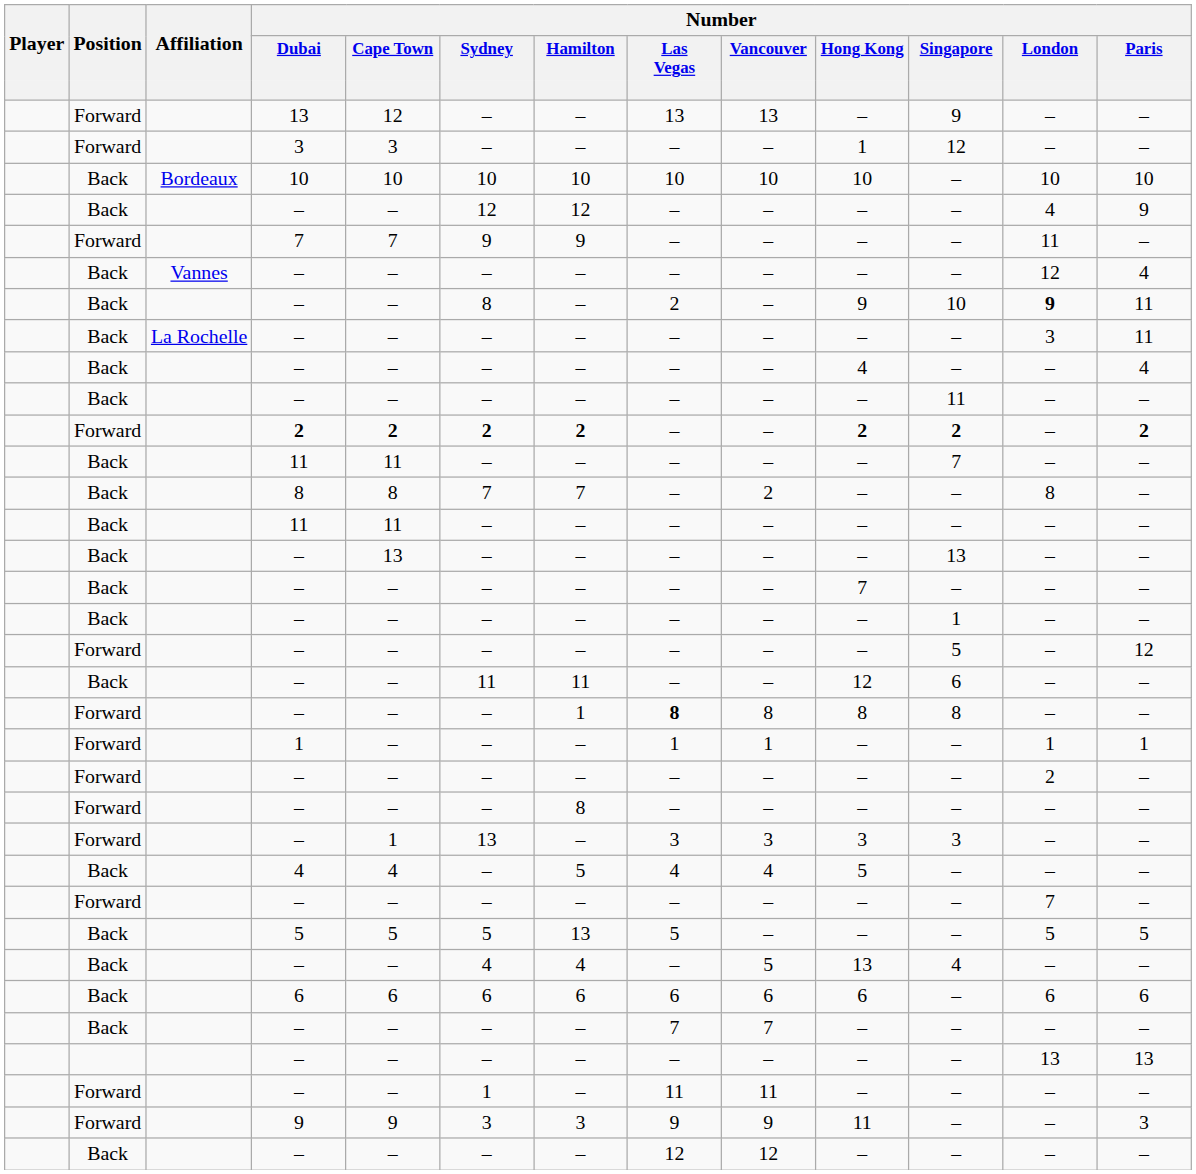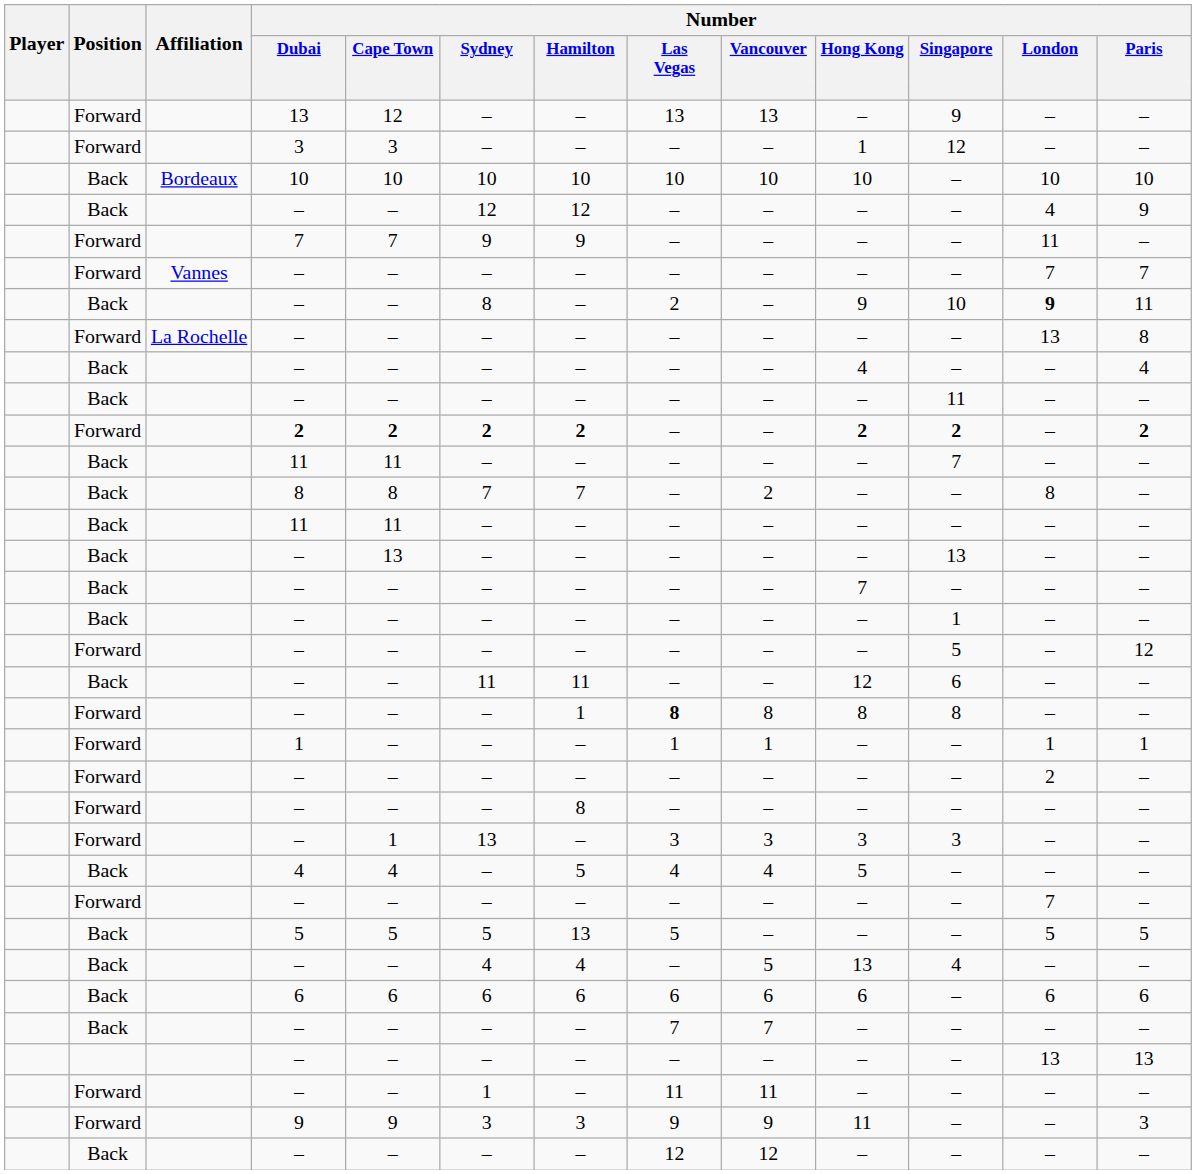Vannes / – | Position: Back -> Forward
Vannes / – | Number / London: 12 -> 7
Vannes / – | Number / Paris: 4 -> 7
La Rochelle / – | Position: Back -> Forward
La Rochelle / – | Number / London: 3 -> 13
La Rochelle / – | Number / Paris: 11 -> 8
